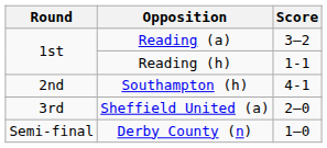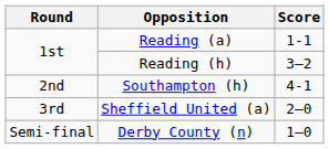Reading (a) | Score: 3–2 -> 1-1
Reading (h) | Score: 1-1 -> 3–2
